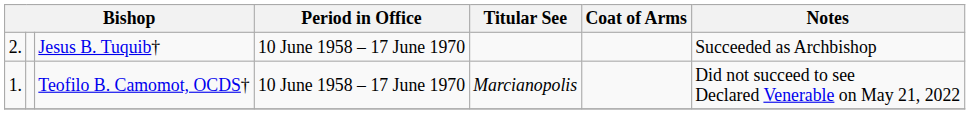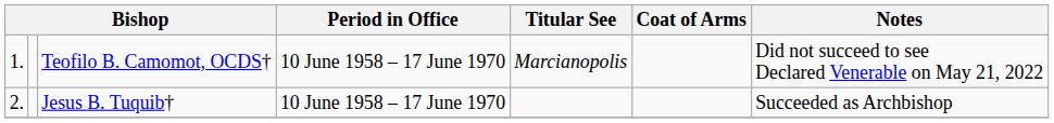rows swapped: Teofilo B. Camomot, OCDS† <-> Jesus B. Tuquib†
